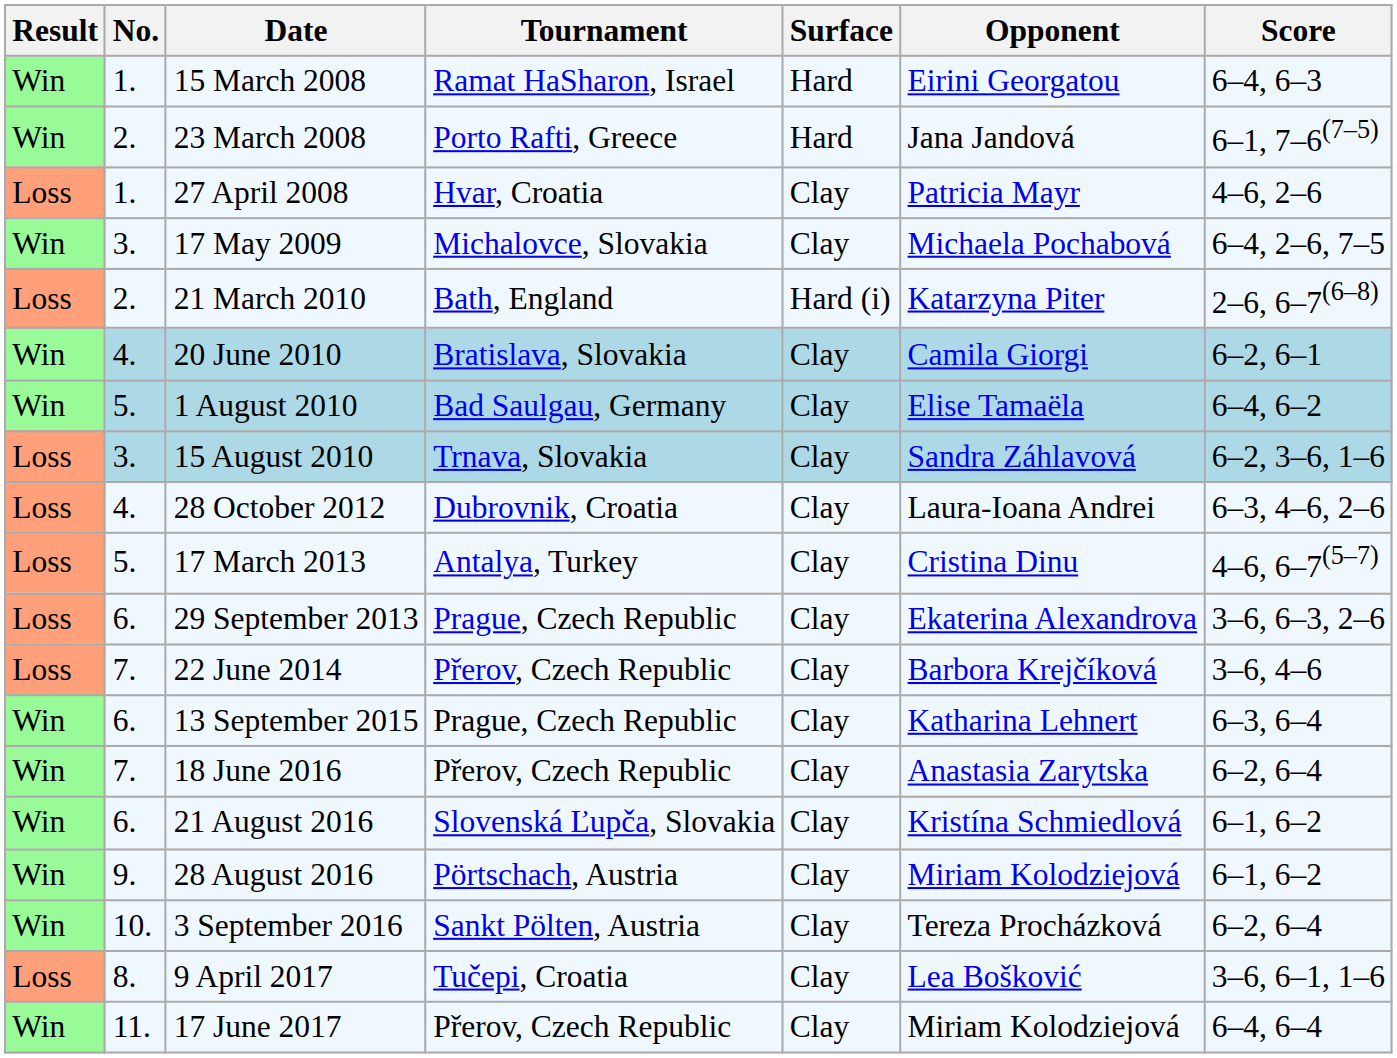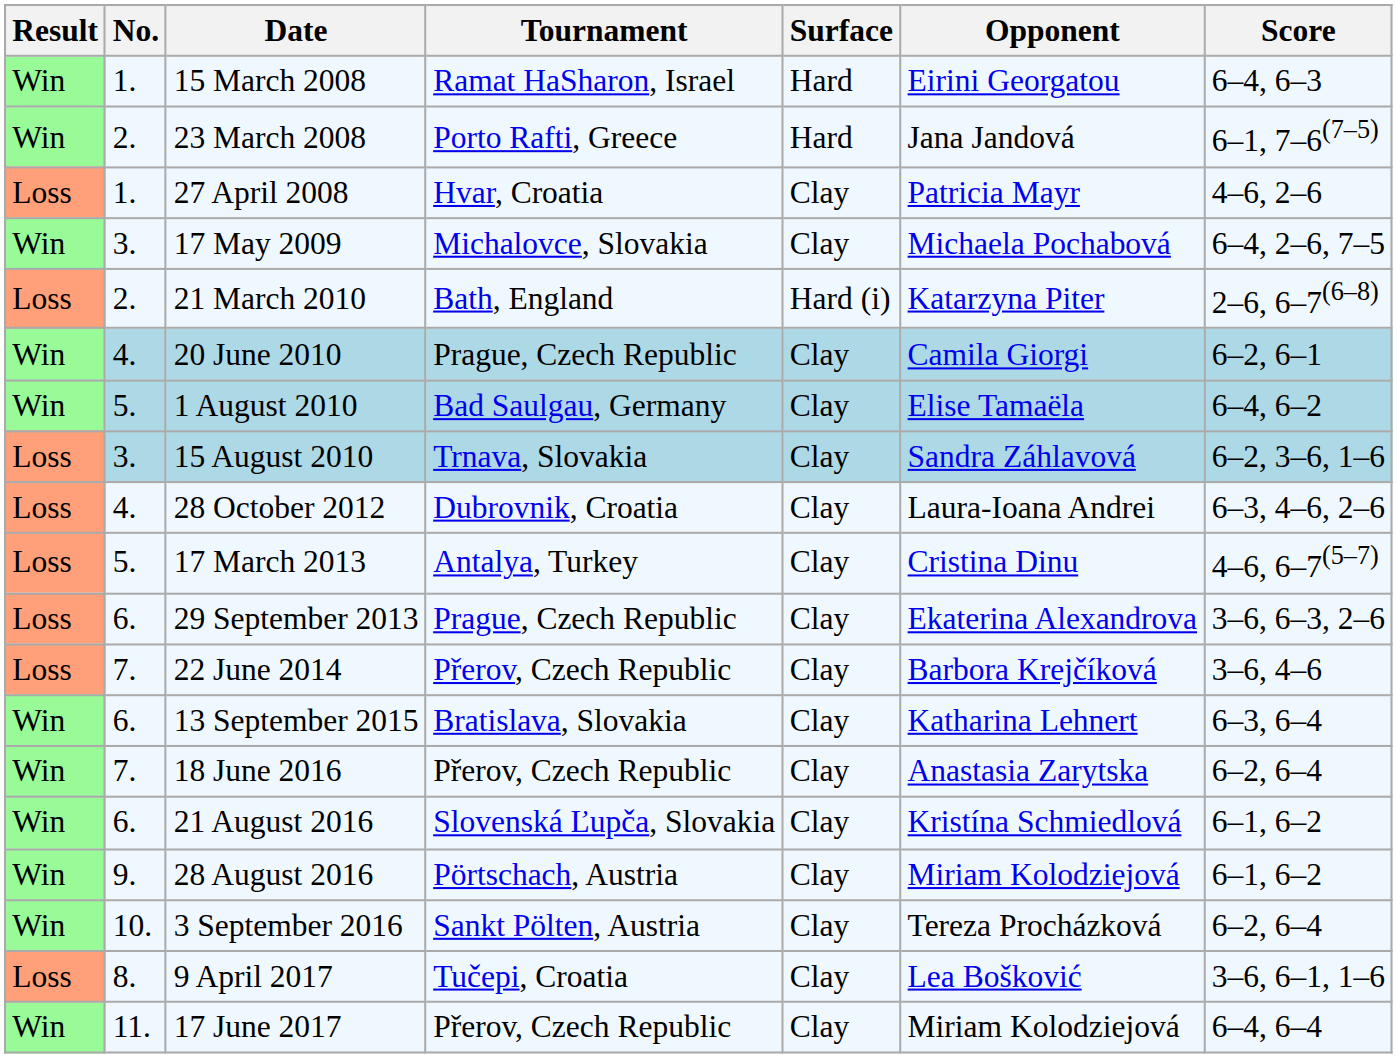20 June 2010 | Tournament: Bratislava, Slovakia -> Prague, Czech Republic
13 September 2015 | Tournament: Prague, Czech Republic -> Bratislava, Slovakia
